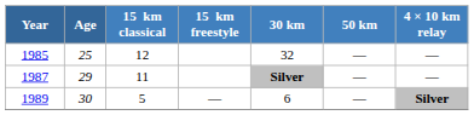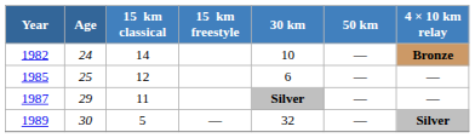+ row: 1982 | 24 | 14 | 10 | — | Bronze
1985 | 30 km: 32 -> 6
1989 | 30 km: 6 -> 32
